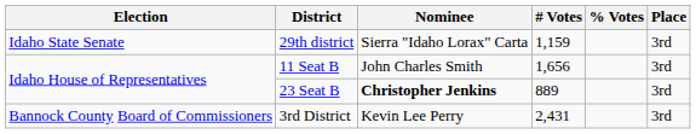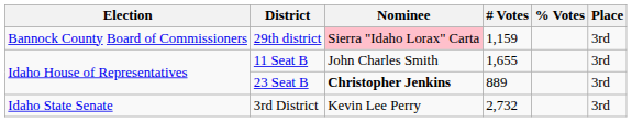29th district | Election: Idaho State Senate -> Bannock County Board of Commissioners
29th district | Nominee: no background -> pink background
11 Seat B | # Votes: 1,656 -> 1,655
3rd District | Election: Bannock County Board of Commissioners -> Idaho State Senate
3rd District | # Votes: 2,431 -> 2,732
